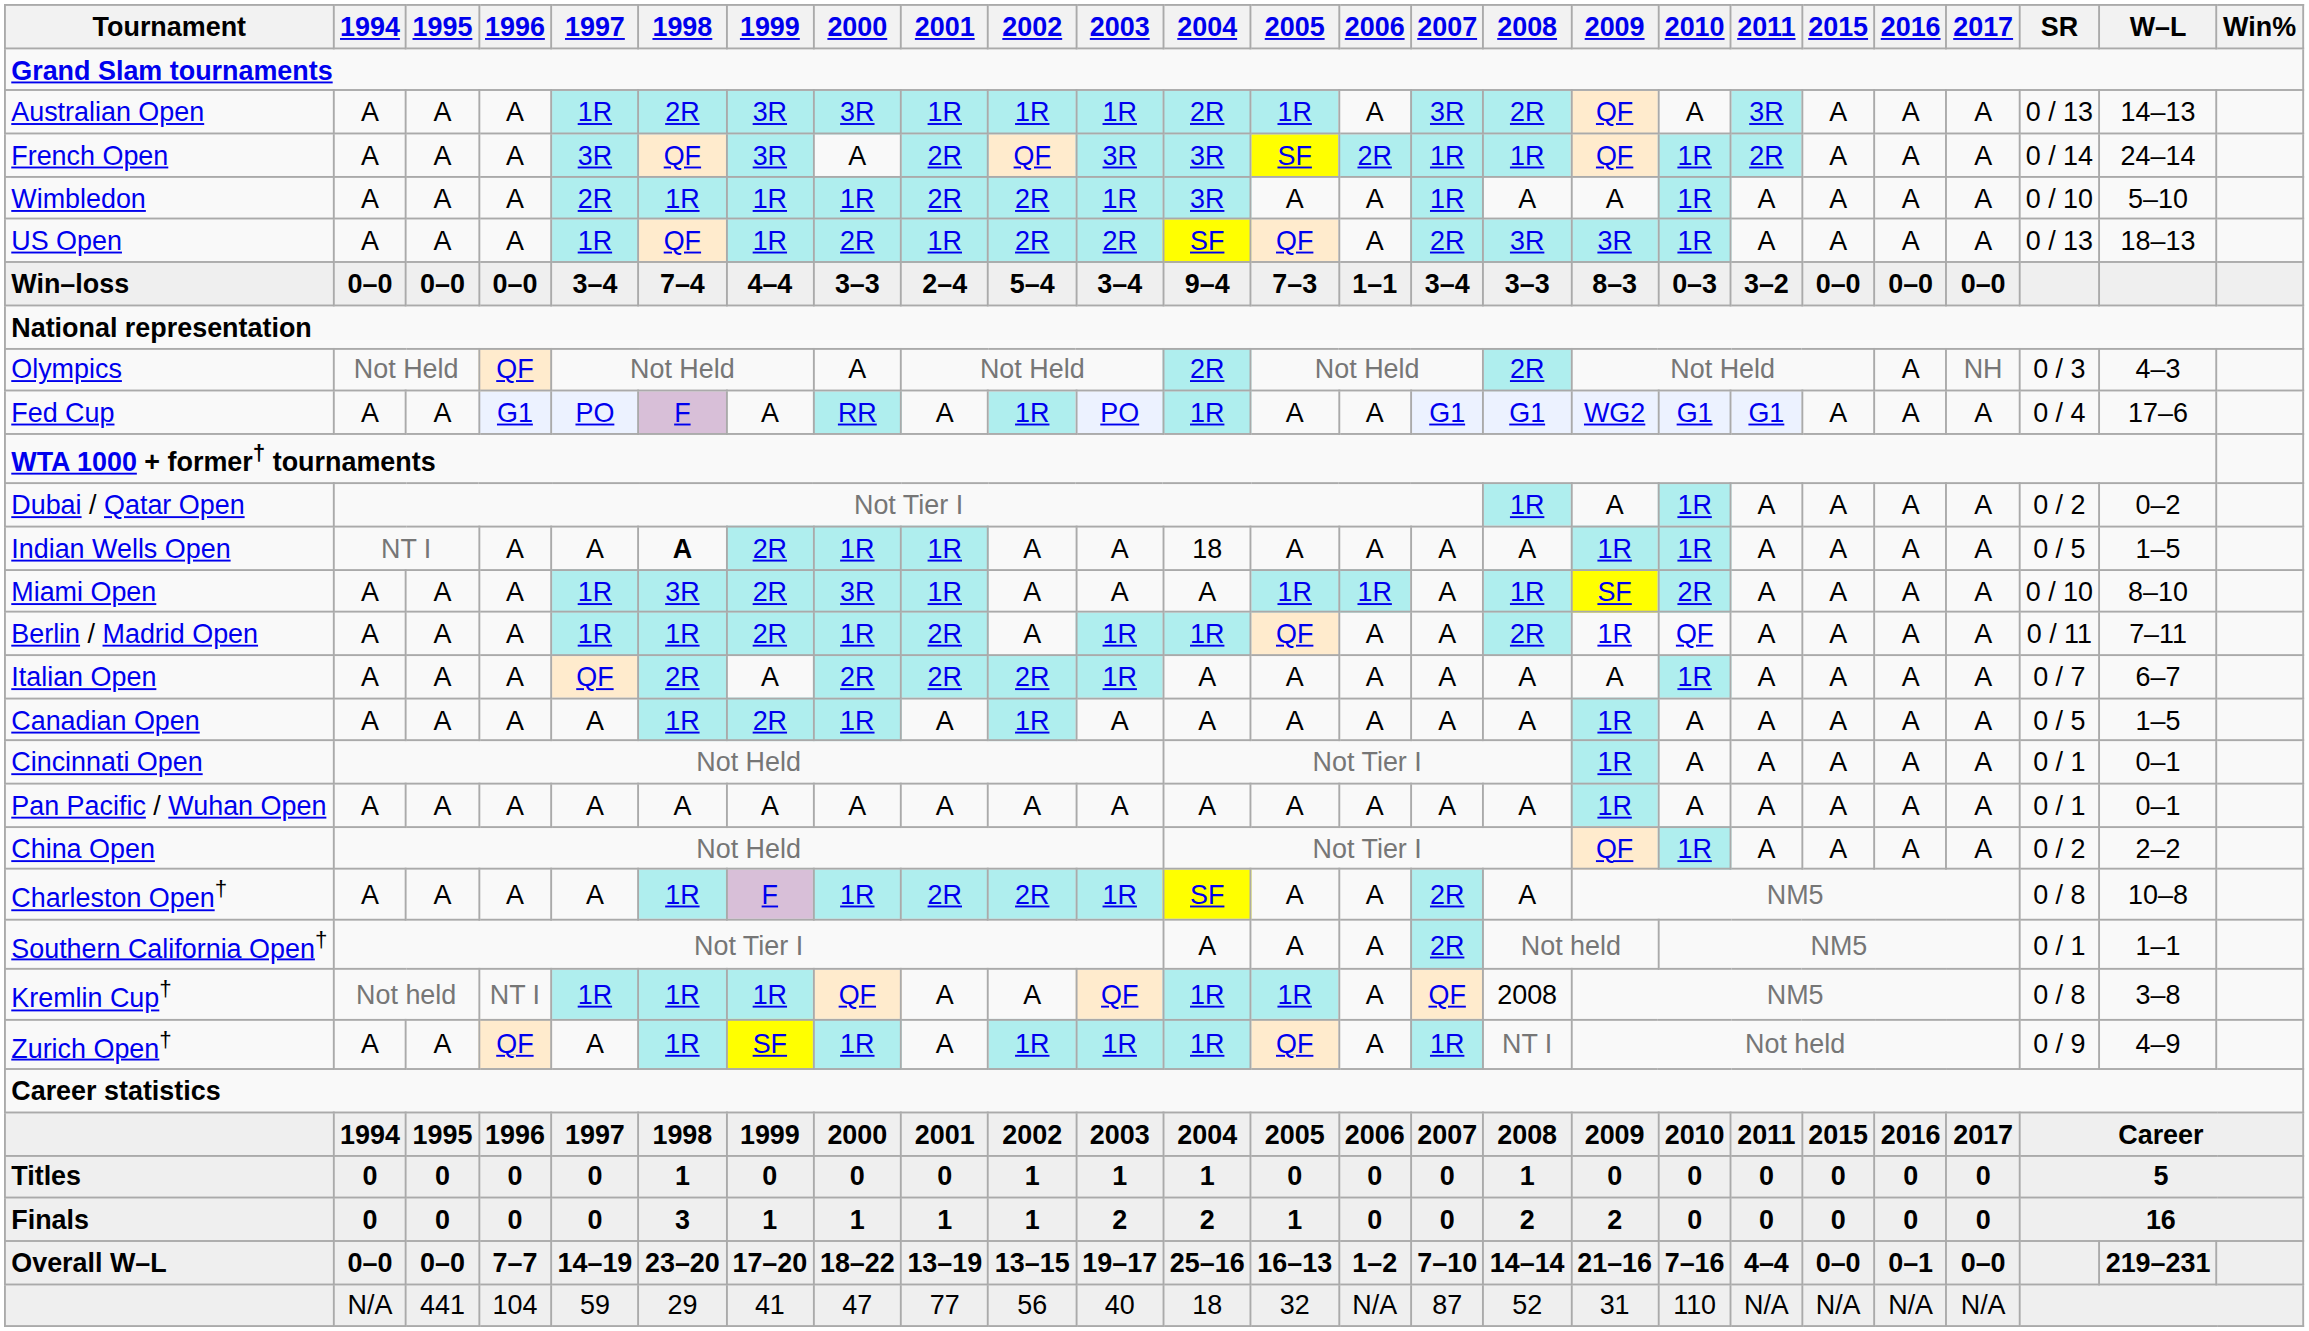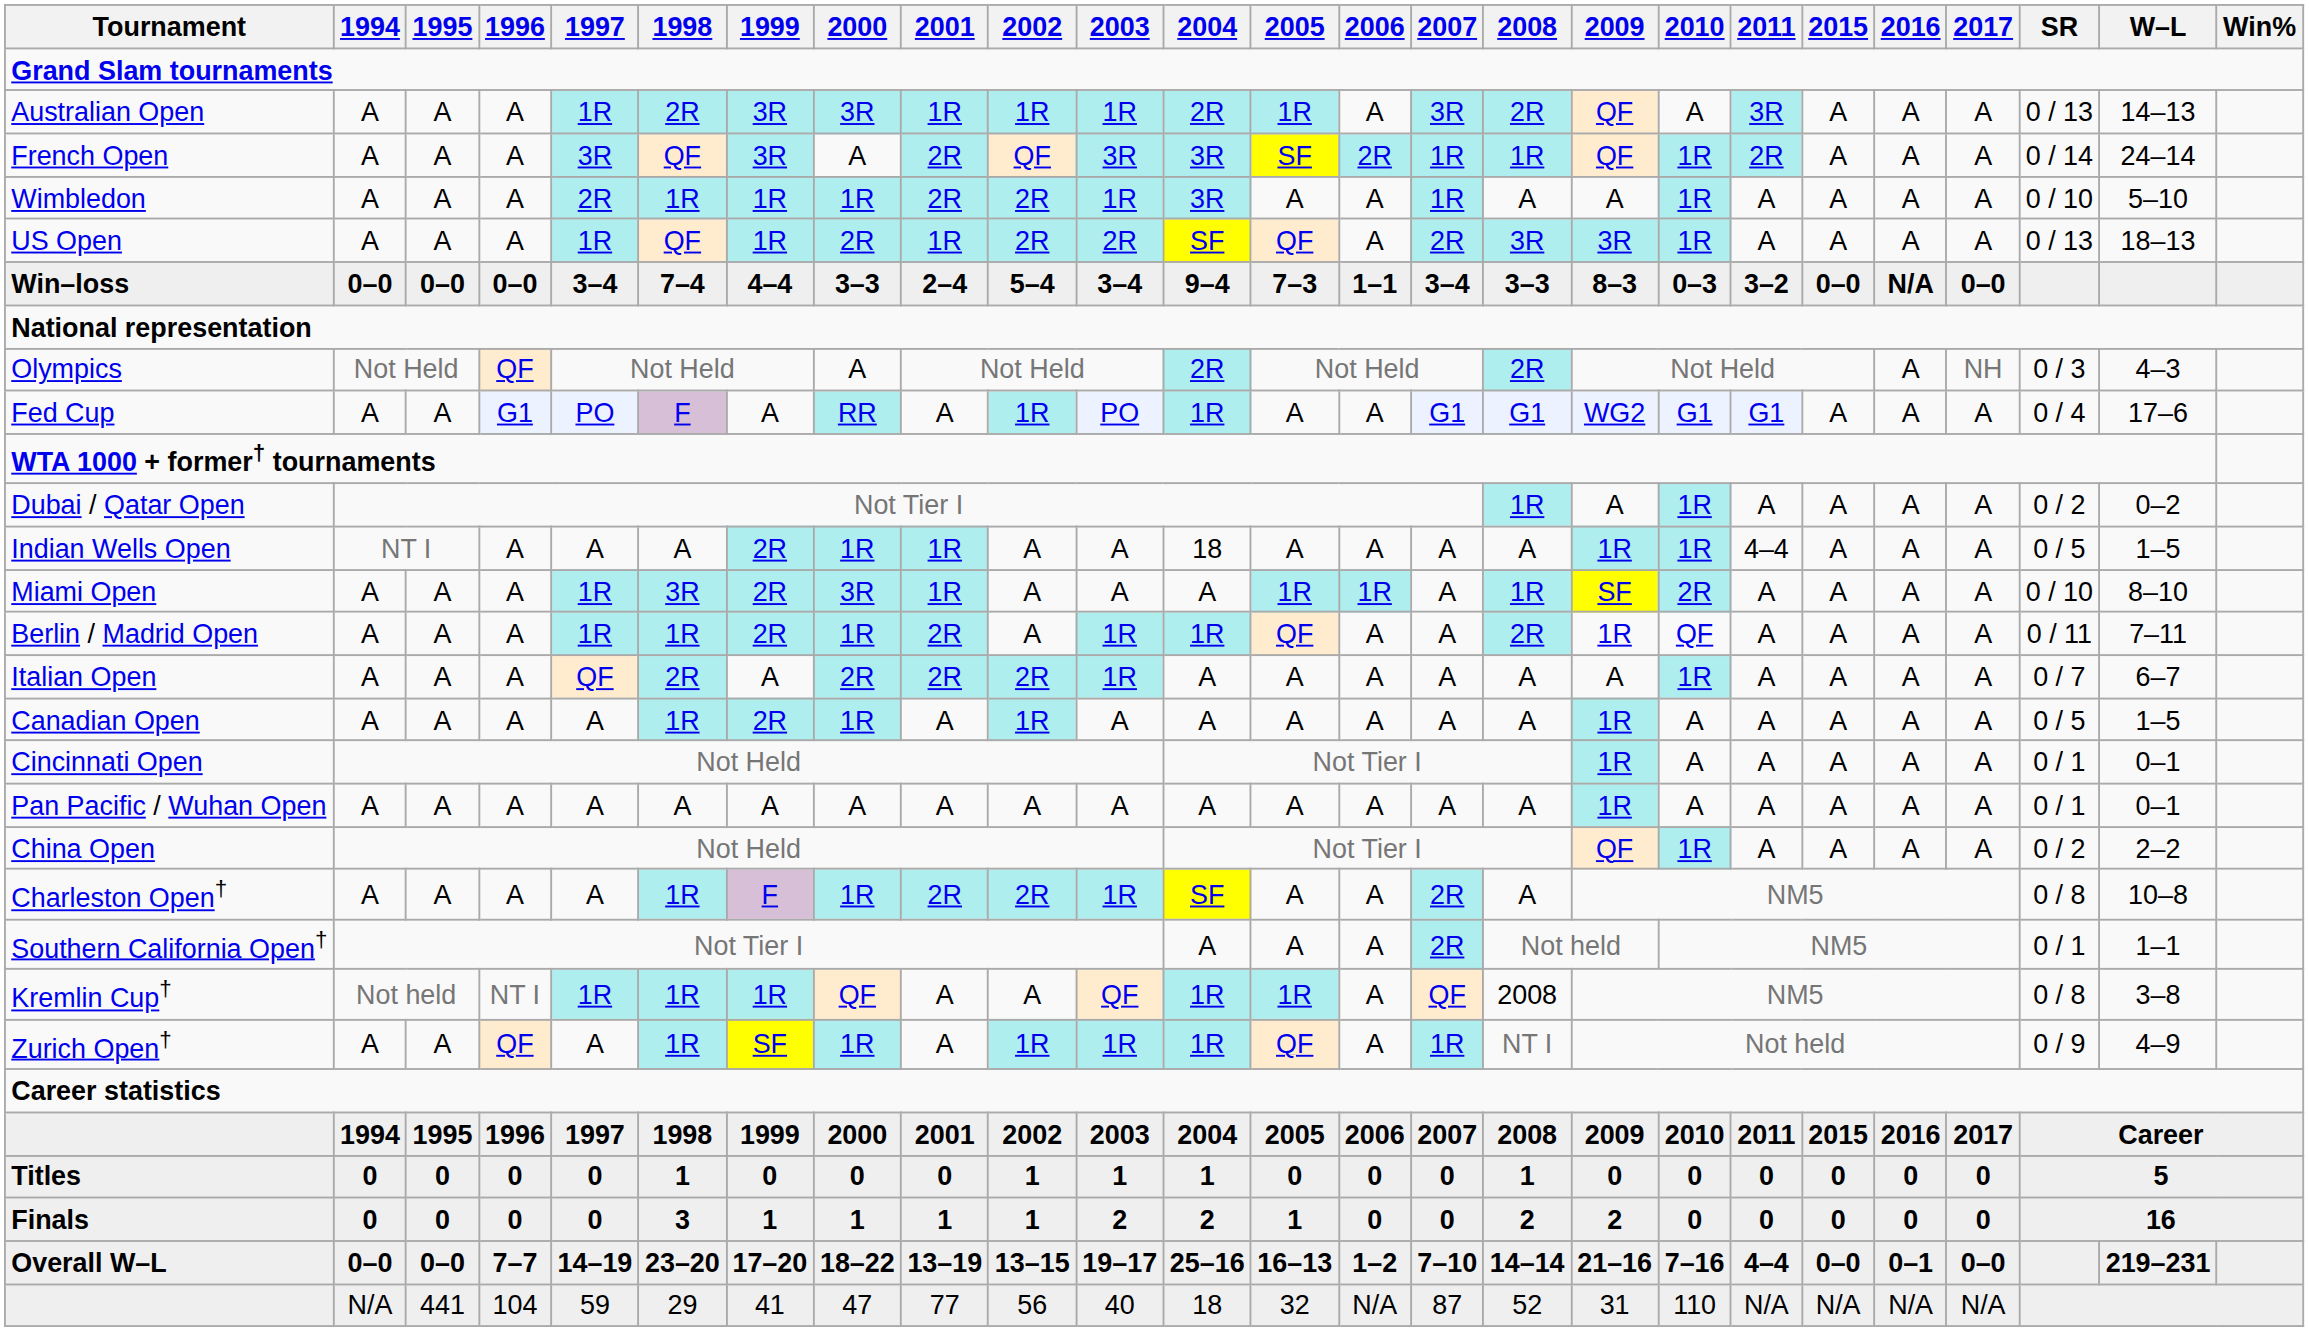Win–loss | 2016: 0–0 -> N/A
Indian Wells Open | 1998: bold -> normal
Indian Wells Open | 2011: A -> 4–4
